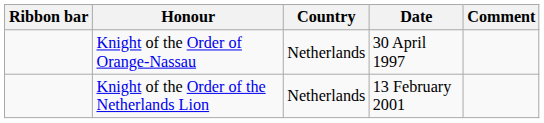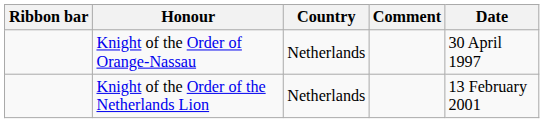columns swapped: Date <-> Comment
